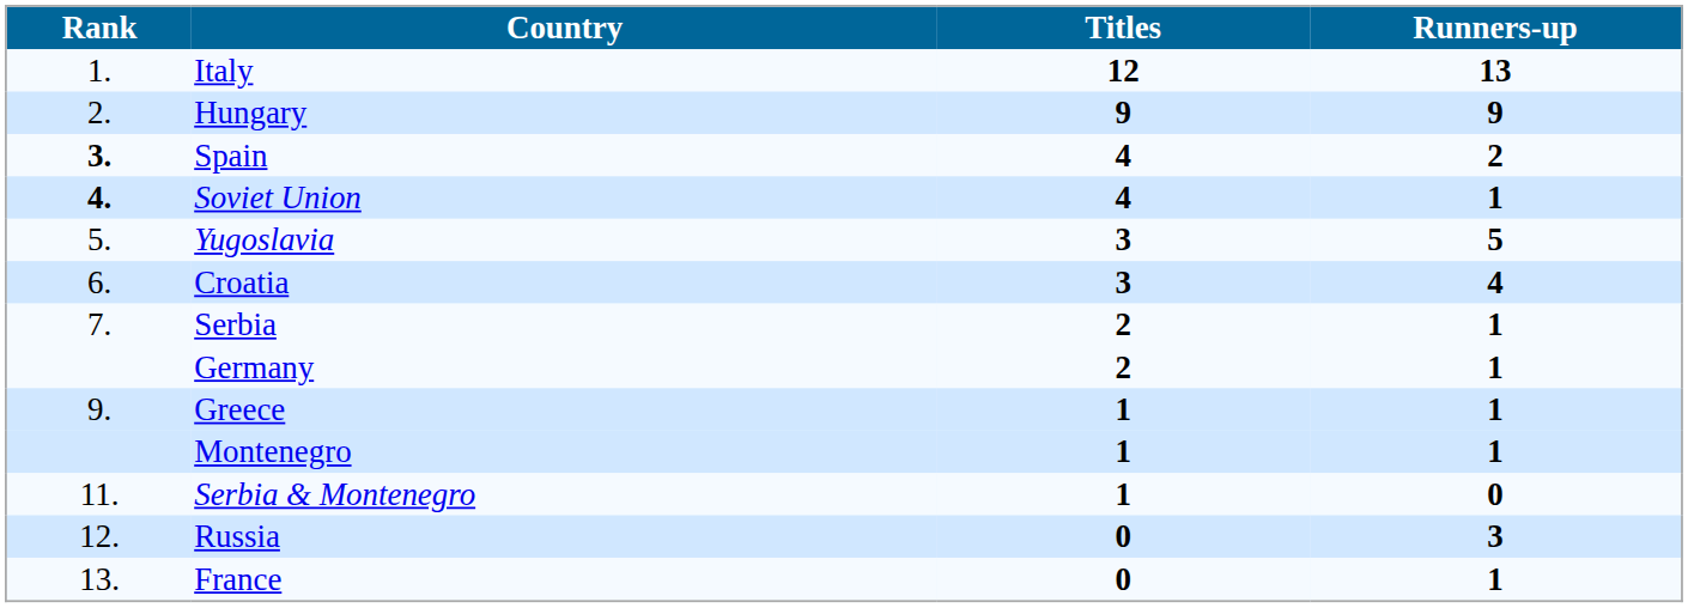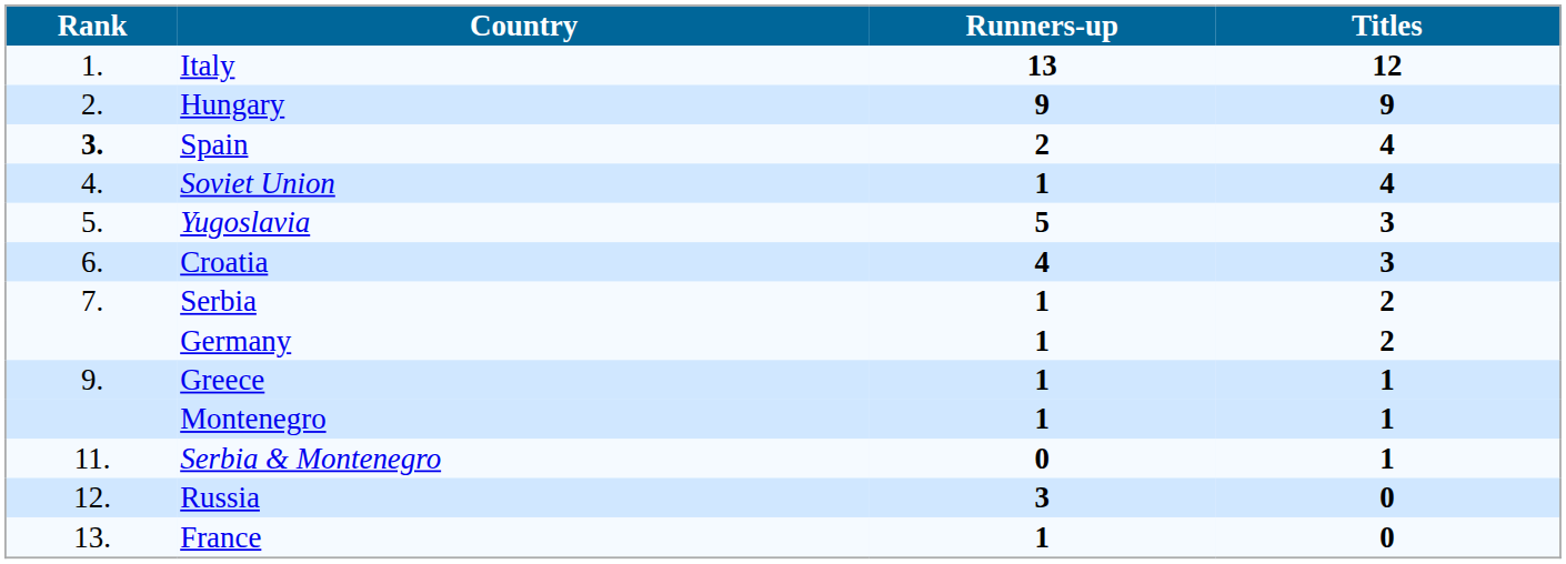columns swapped: Titles <-> Runners-up
Soviet Union | Rank: bold -> normal
